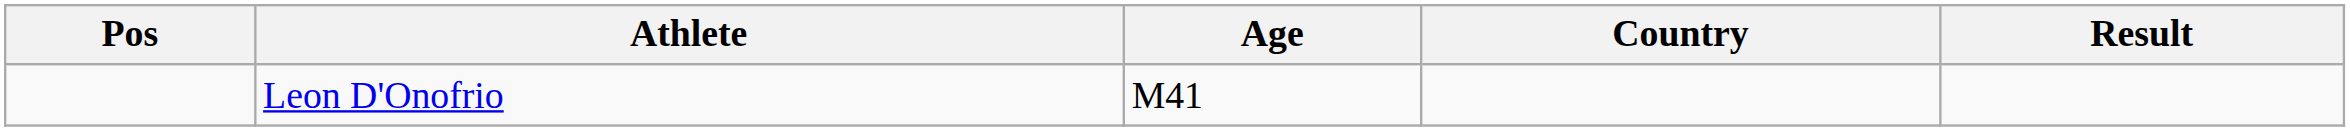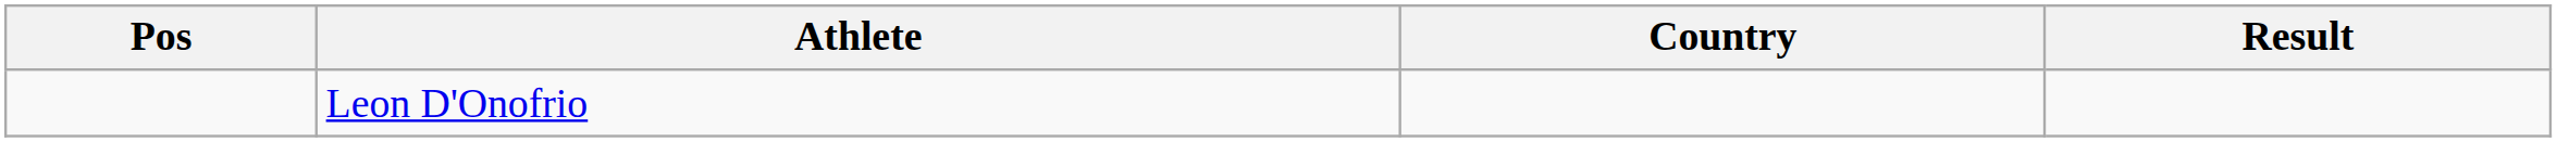- column: Age | M41
